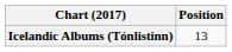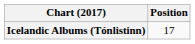Icelandic Albums (Tónlistinn) | Position: 13 -> 17
